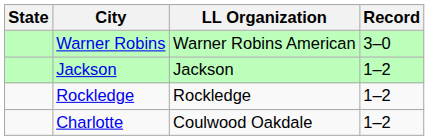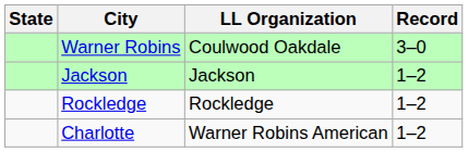Warner Robins | LL Organization: Warner Robins American -> Coulwood Oakdale
Charlotte | LL Organization: Coulwood Oakdale -> Warner Robins American
